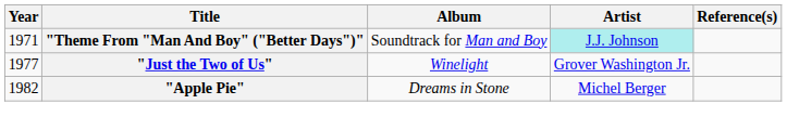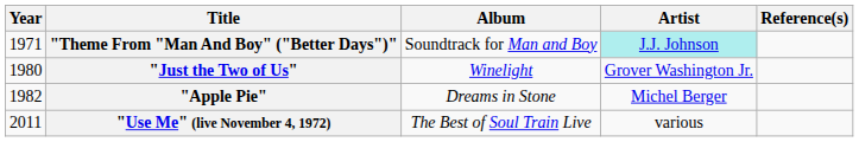"Just the Two of Us" | Year: 1977 -> 1980
+ row: 2011 | "Use Me" (live November 4, 1972) | The Best of Soul Train Live | various
